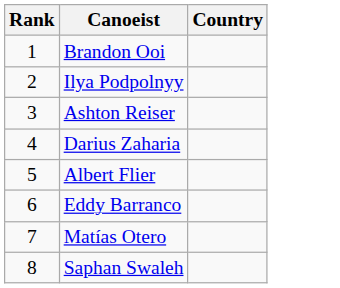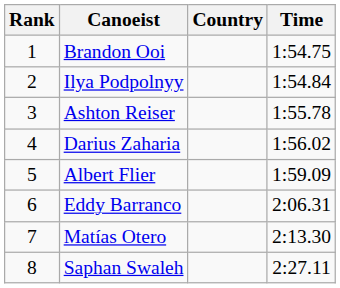+ column: Time | 1:54.75 | 1:54.84 | 1:55.78 | 1:56.02 | 1:59.09 | 2:06.31 | 2:13.30 | 2:27.11
